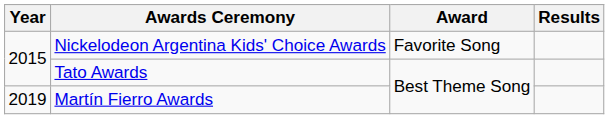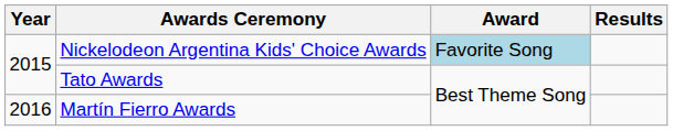Nickelodeon Argentina Kids' Choice Awards | Award: no background -> lightblue background
Martín Fierro Awards | Year: 2019 -> 2016
